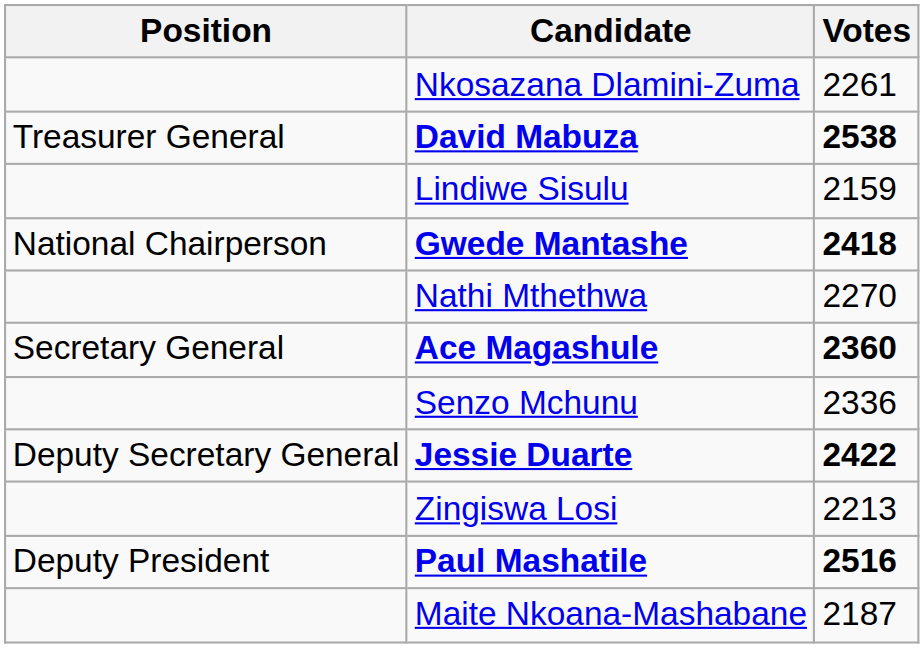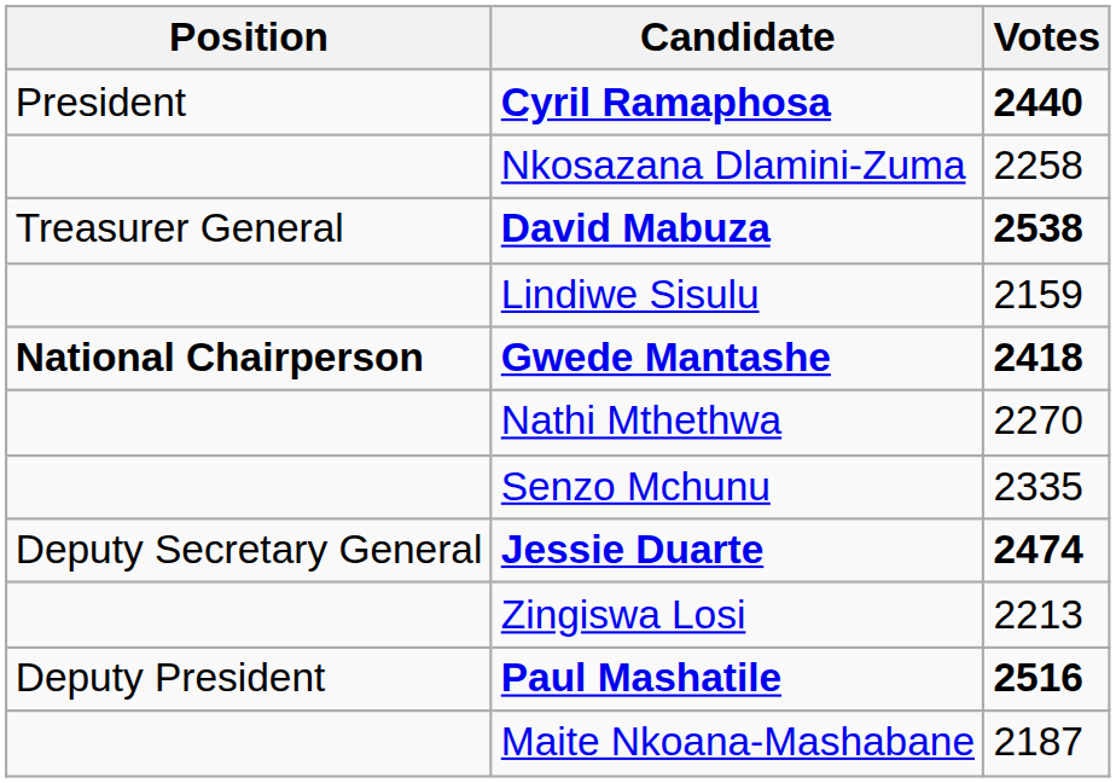+ row: President | Cyril Ramaphosa | 2440
Nkosazana Dlamini-Zuma | Votes: 2261 -> 2258
Gwede Mantashe | Position: normal -> bold
- row: Secretary General | Ace Magashule | 2360
Senzo Mchunu | Votes: 2336 -> 2335
Jessie Duarte | Votes: 2422 -> 2474
